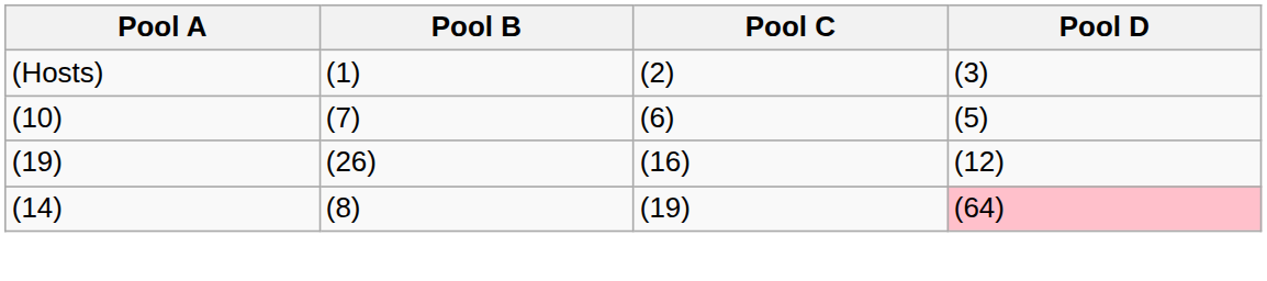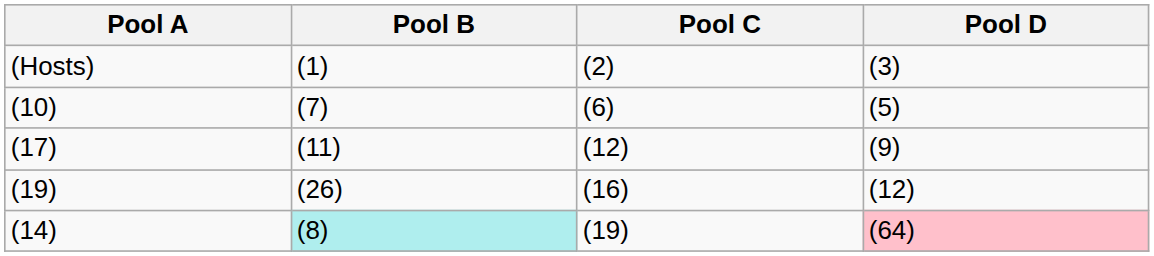+ row: (17) | (11) | (12) | (9)
(14) | Pool B: no background -> paleturquoise background
